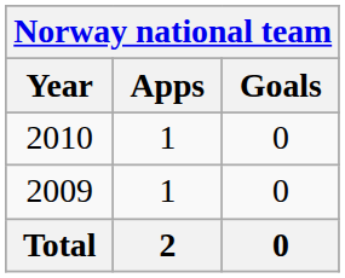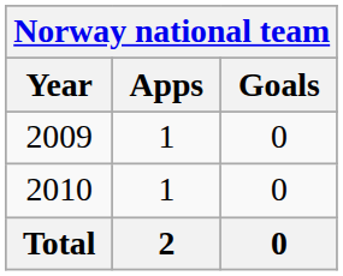rows swapped: 2009 <-> 2010
